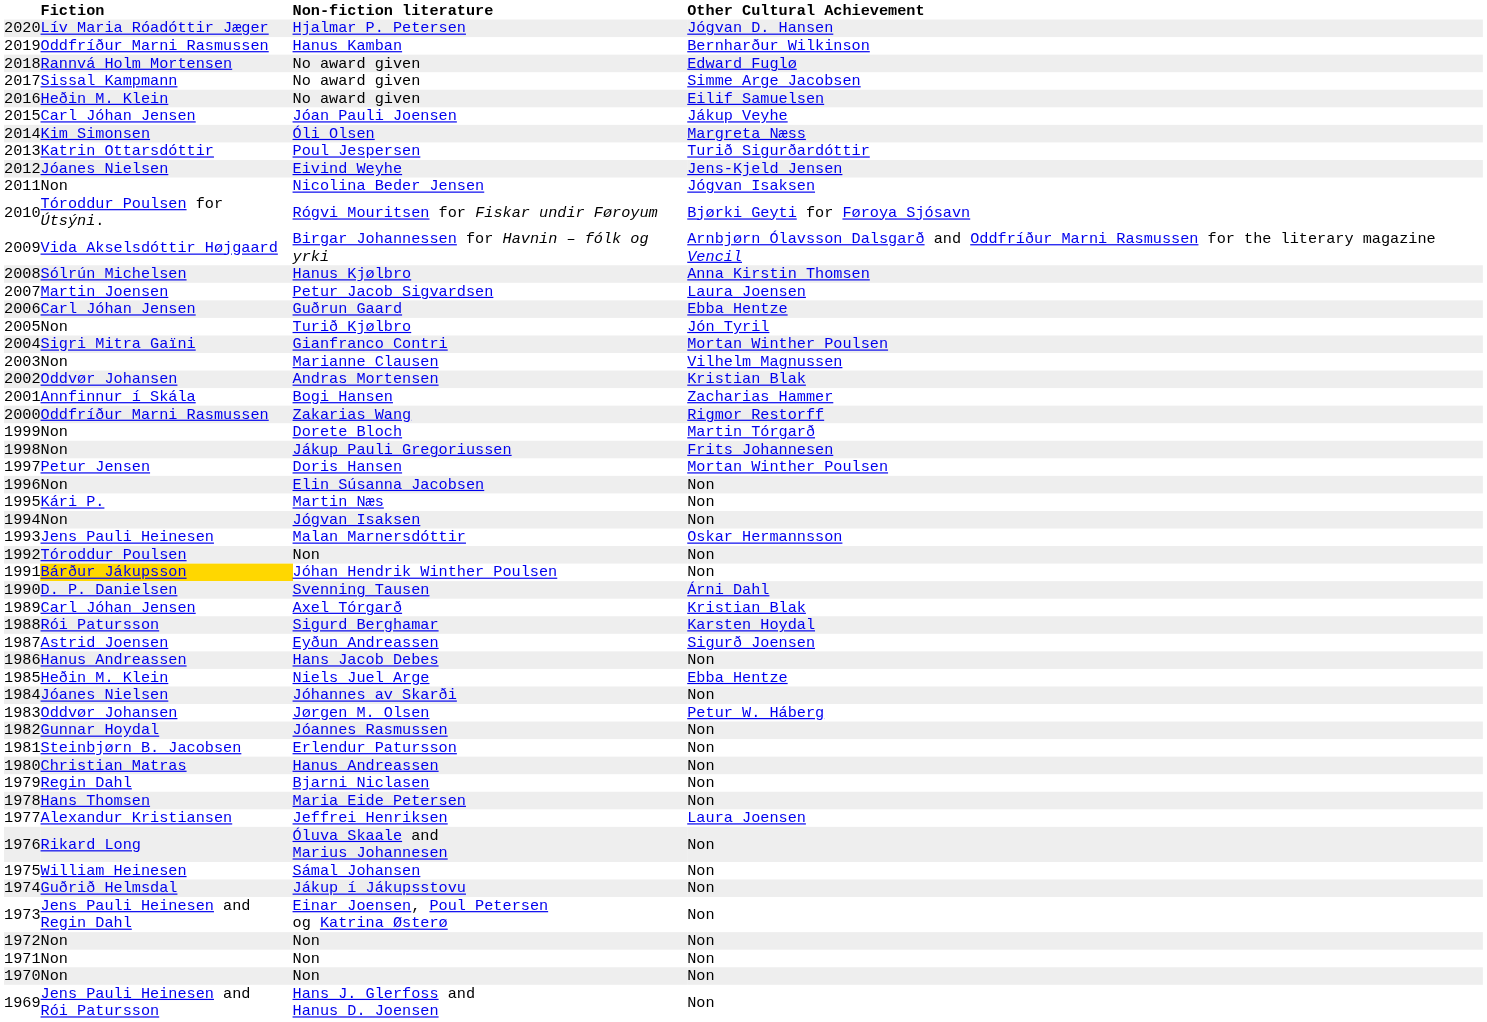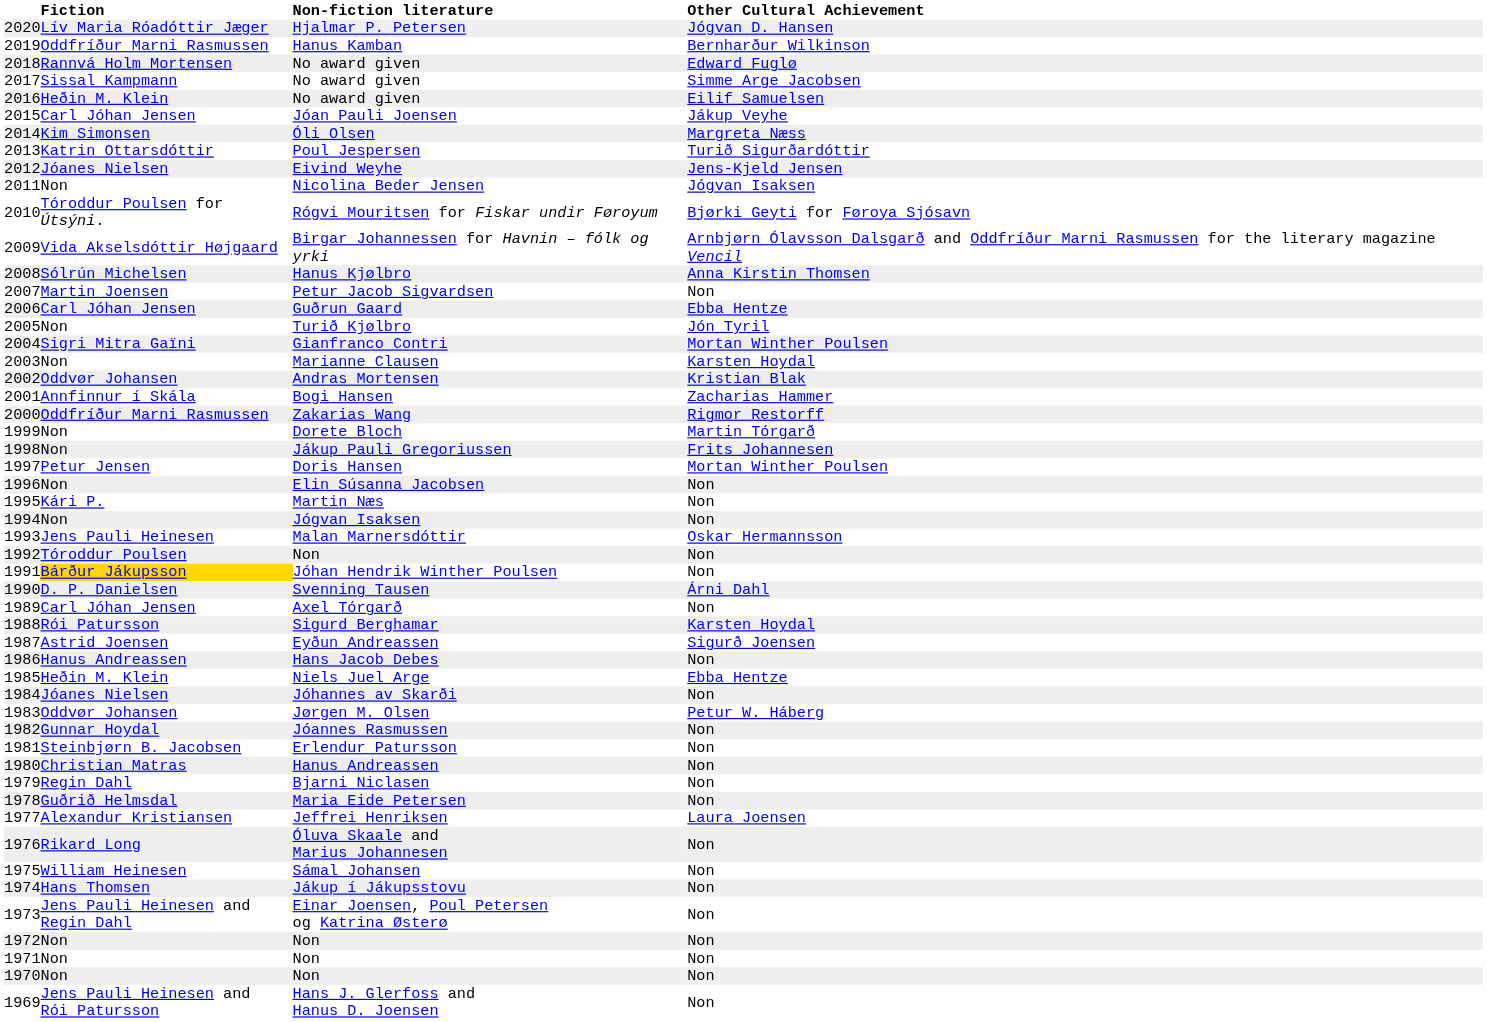Petur Jacob Sigvardsen | Other Cultural Achievement: Laura Joensen -> Non
Marianne Clausen | Other Cultural Achievement: Vilhelm Magnussen -> Karsten Hoydal
Axel Tórgarð | Other Cultural Achievement: Kristian Blak -> Non
Maria Eide Petersen | Fiction: Hans Thomsen -> Guðrið Helmsdal
Jákup í Jákupsstovu | Fiction: Guðrið Helmsdal -> Hans Thomsen
